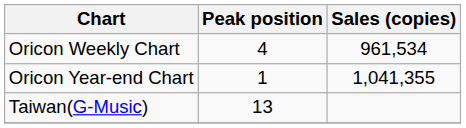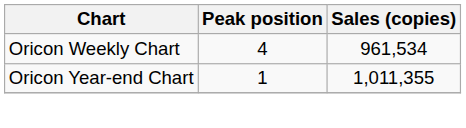Oricon Year-end Chart | Sales (copies): 1,041,355 -> 1,011,355
- row: Taiwan(G-Music) | 13
